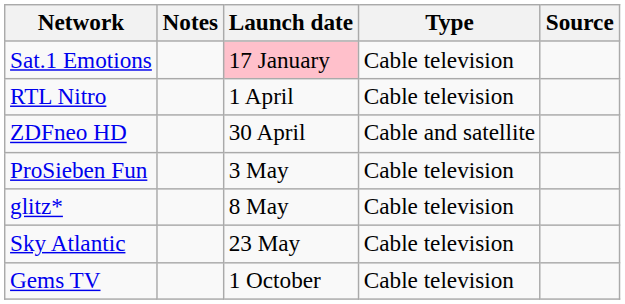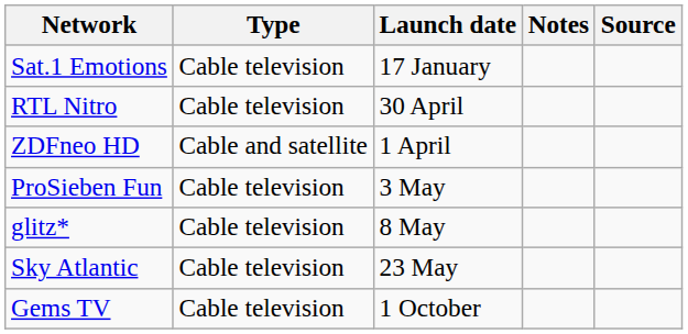columns swapped: Type <-> Notes
Sat.1 Emotions | Launch date: pink background -> no background
RTL Nitro | Launch date: 1 April -> 30 April
ZDFneo HD | Launch date: 30 April -> 1 April
